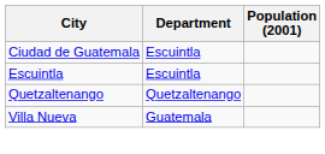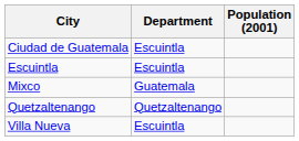+ row: Mixco | Guatemala
Villa Nueva | Department: Guatemala -> Escuintla
